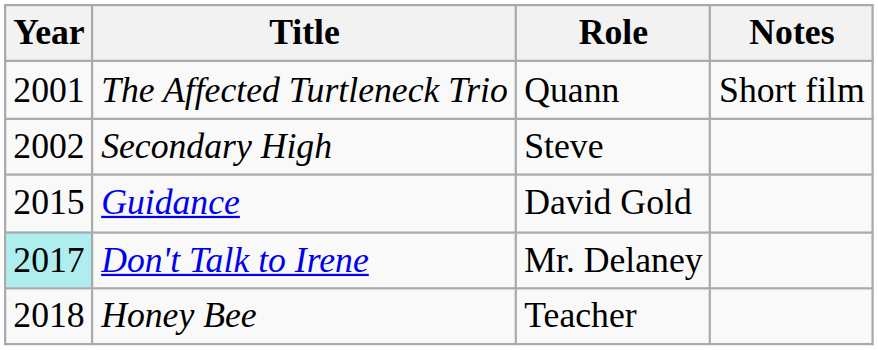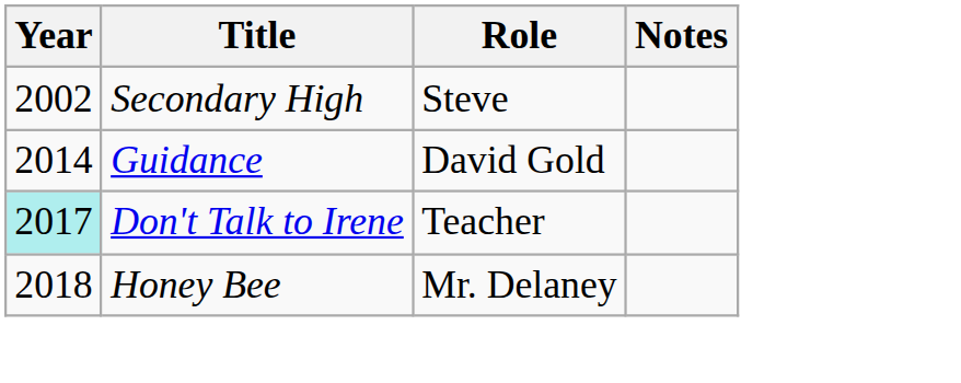- row: 2001 | The Affected Turtleneck Trio | Quann | Short film
Guidance | Year: 2015 -> 2014
Don't Talk to Irene | Role: Mr. Delaney -> Teacher
Honey Bee | Role: Teacher -> Mr. Delaney
